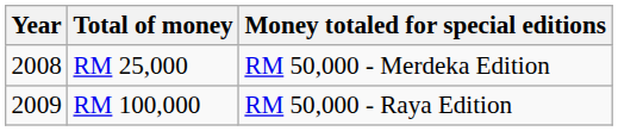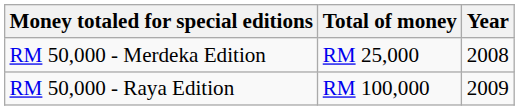columns swapped: Year <-> Money totaled for special editions
